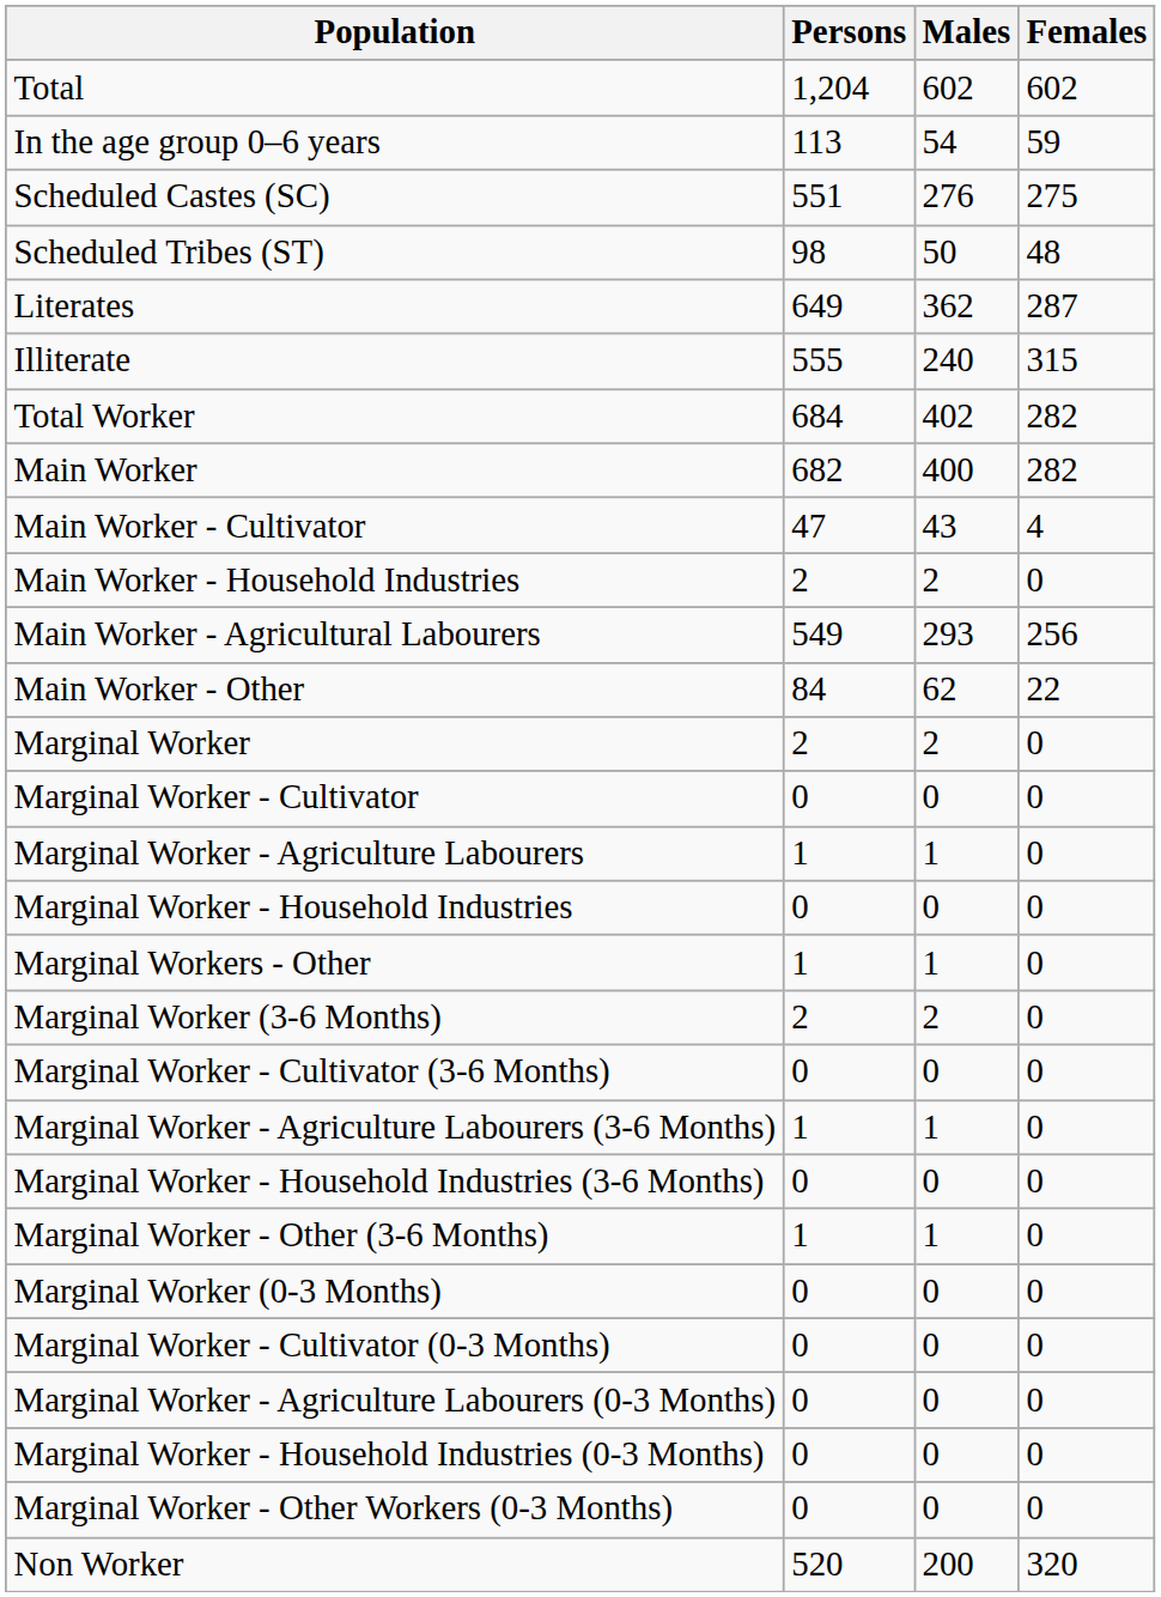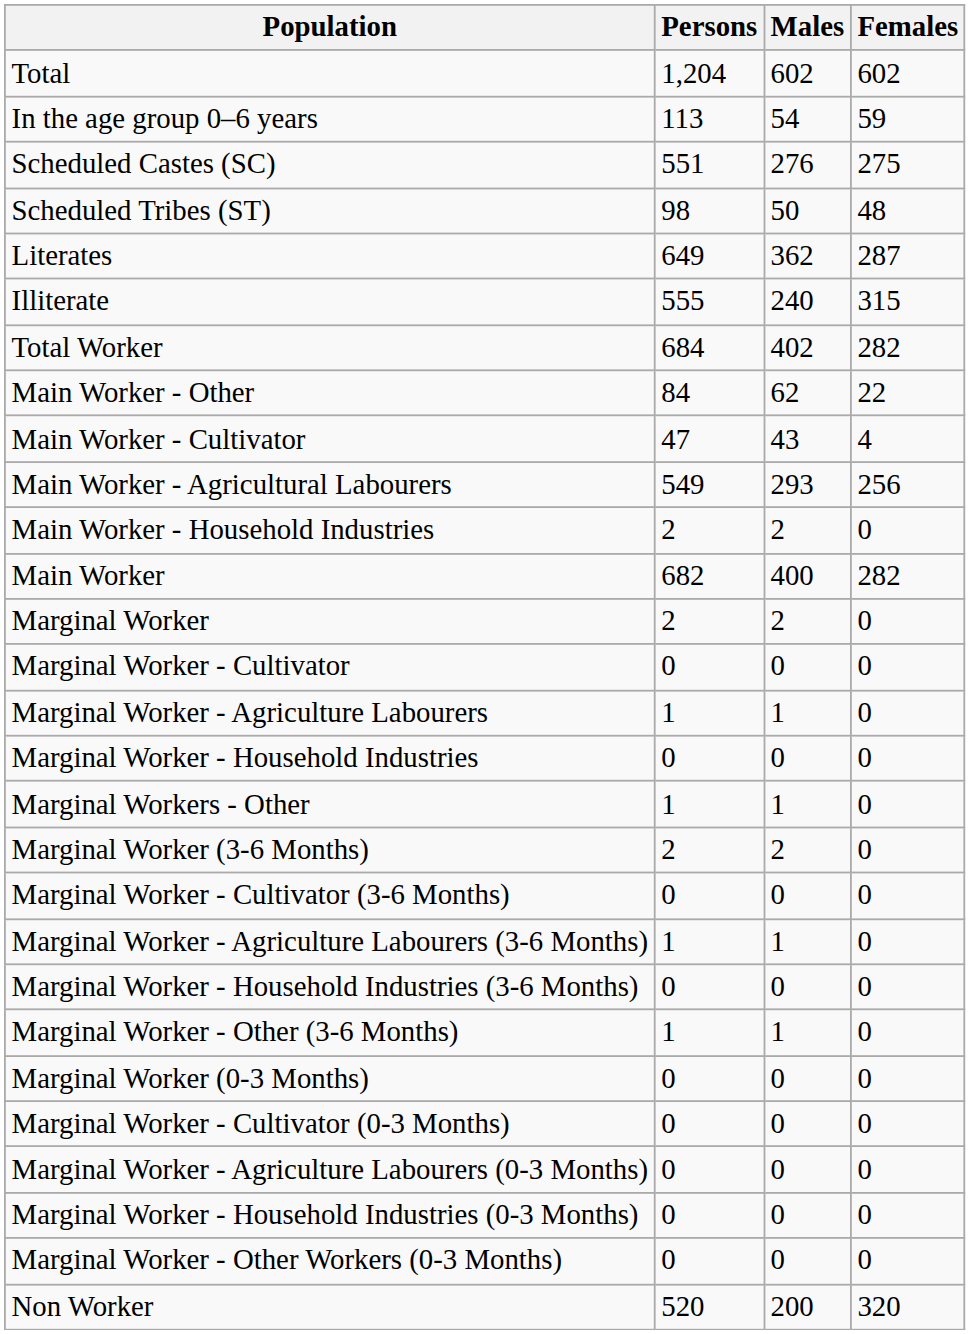rows swapped: Main Worker <-> Main Worker - Other
rows swapped: Main Worker - Agricultural Labourers <-> Main Worker - Household Industries
